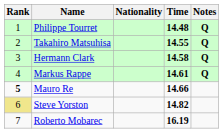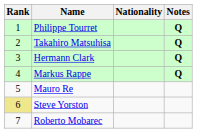- column: Time | 14.48 | 14.55 | 14.58 | 14.61 | 14.66 | 14.82 | 16.19
Mauro Re | Rank: bold -> normal
